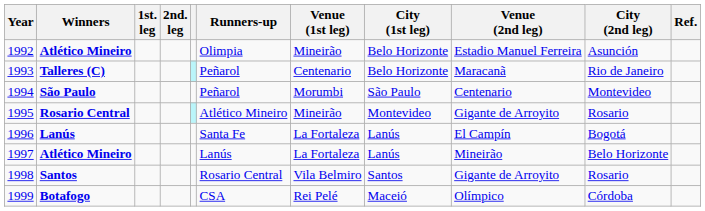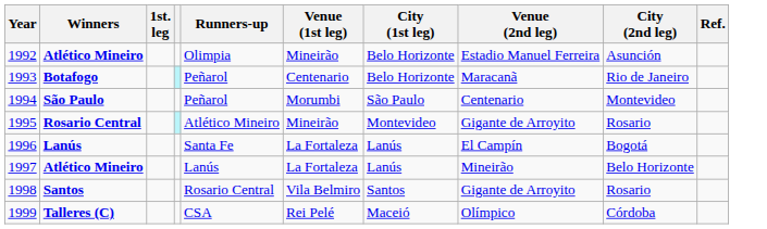- column: 2nd. leg
1993 | Winners: Talleres (C) -> Botafogo
1999 | Winners: Botafogo -> Talleres (C)
